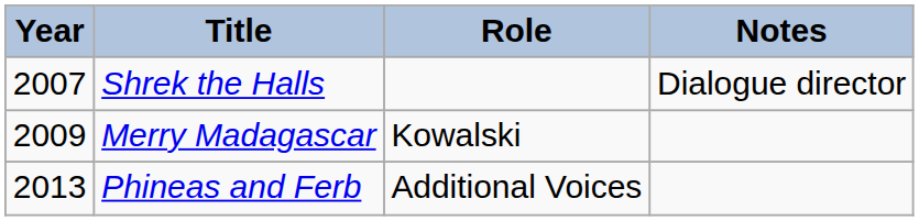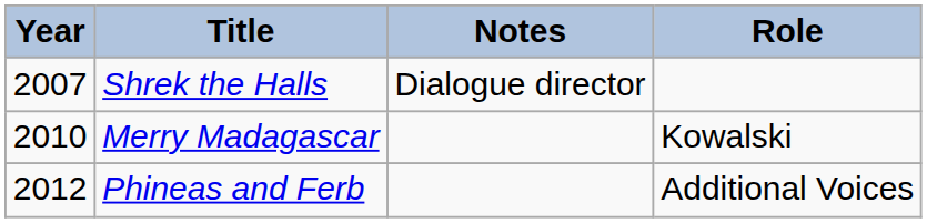columns swapped: Role <-> Notes
Merry Madagascar | Year: 2009 -> 2010
Phineas and Ferb | Year: 2013 -> 2012
